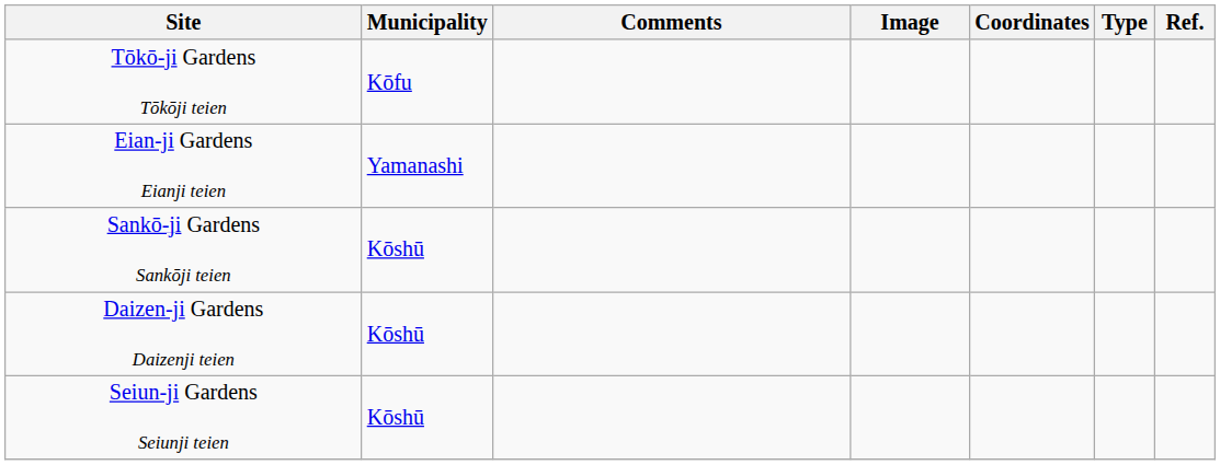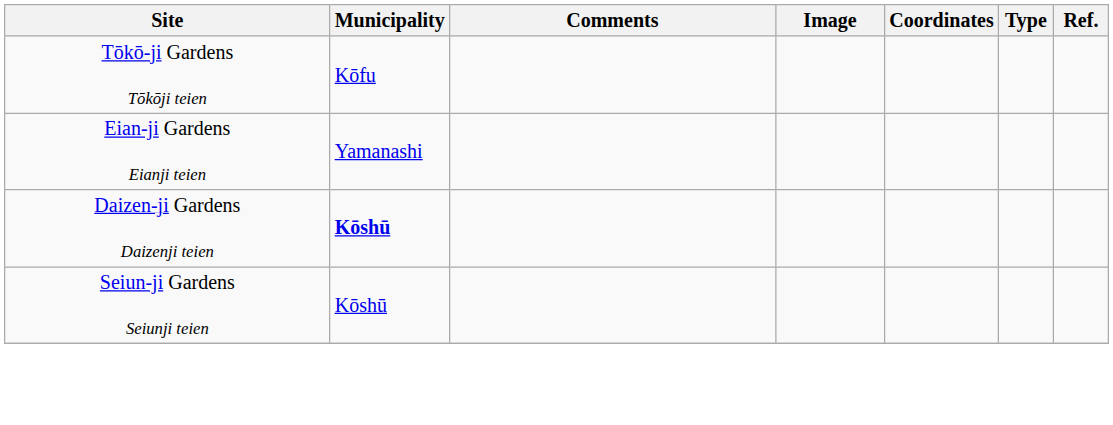- row: Sankō-ji Gardens Sankōji teien | Kōshū
Daizen-ji Gardens Daizenji teien | Municipality: normal -> bold
